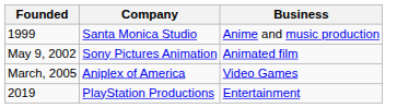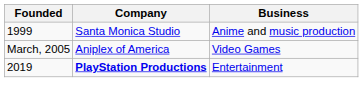- row: May 9, 2002 | Sony Pictures Animation | Animated film
2019 | Company: normal -> bold
